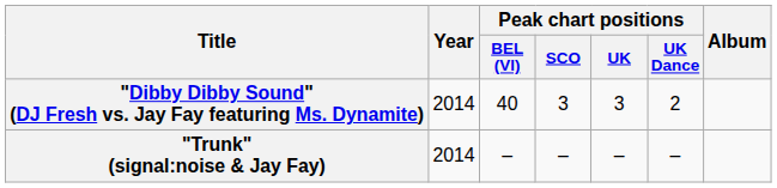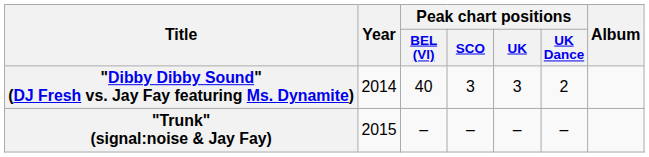"Trunk" (signal:noise & Jay Fay) | Year: 2014 -> 2015
